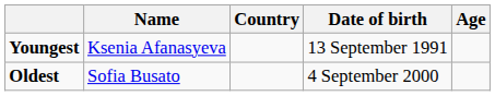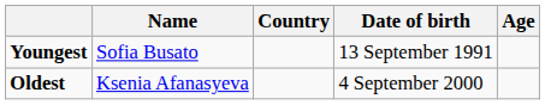Youngest | Name: Ksenia Afanasyeva -> Sofia Busato
Oldest | Name: Sofia Busato -> Ksenia Afanasyeva
